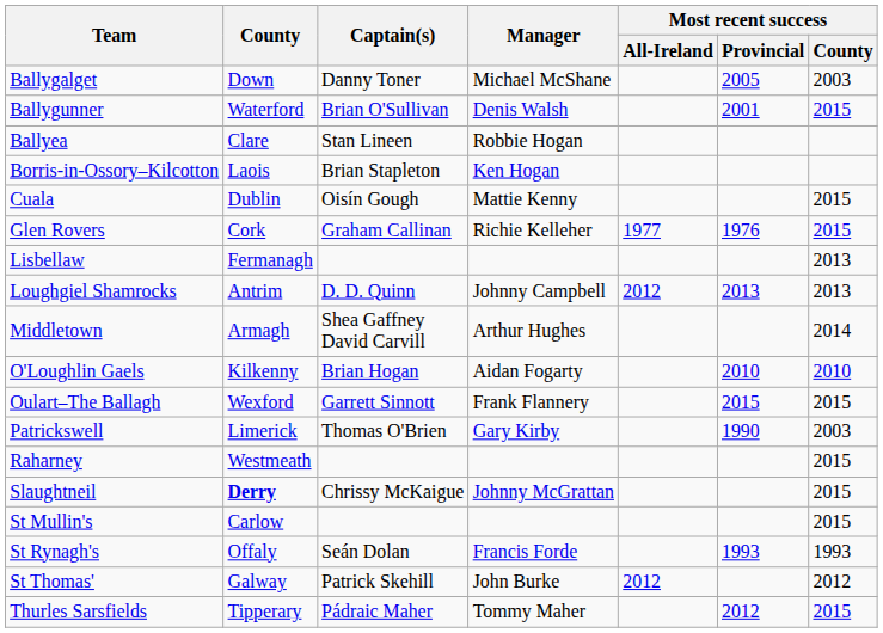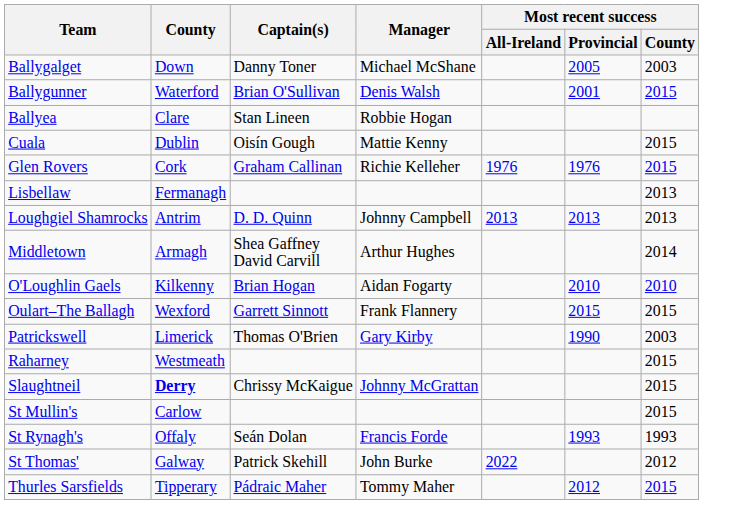- row: Borris-in-Ossory–Kilcotton | Laois | Brian Stapleton | Ken Hogan
Glen Rovers | Most recent success / All-Ireland: 1977 -> 1976
Loughgiel Shamrocks | Most recent success / All-Ireland: 2012 -> 2013
St Thomas' | Most recent success / All-Ireland: 2012 -> 2022
